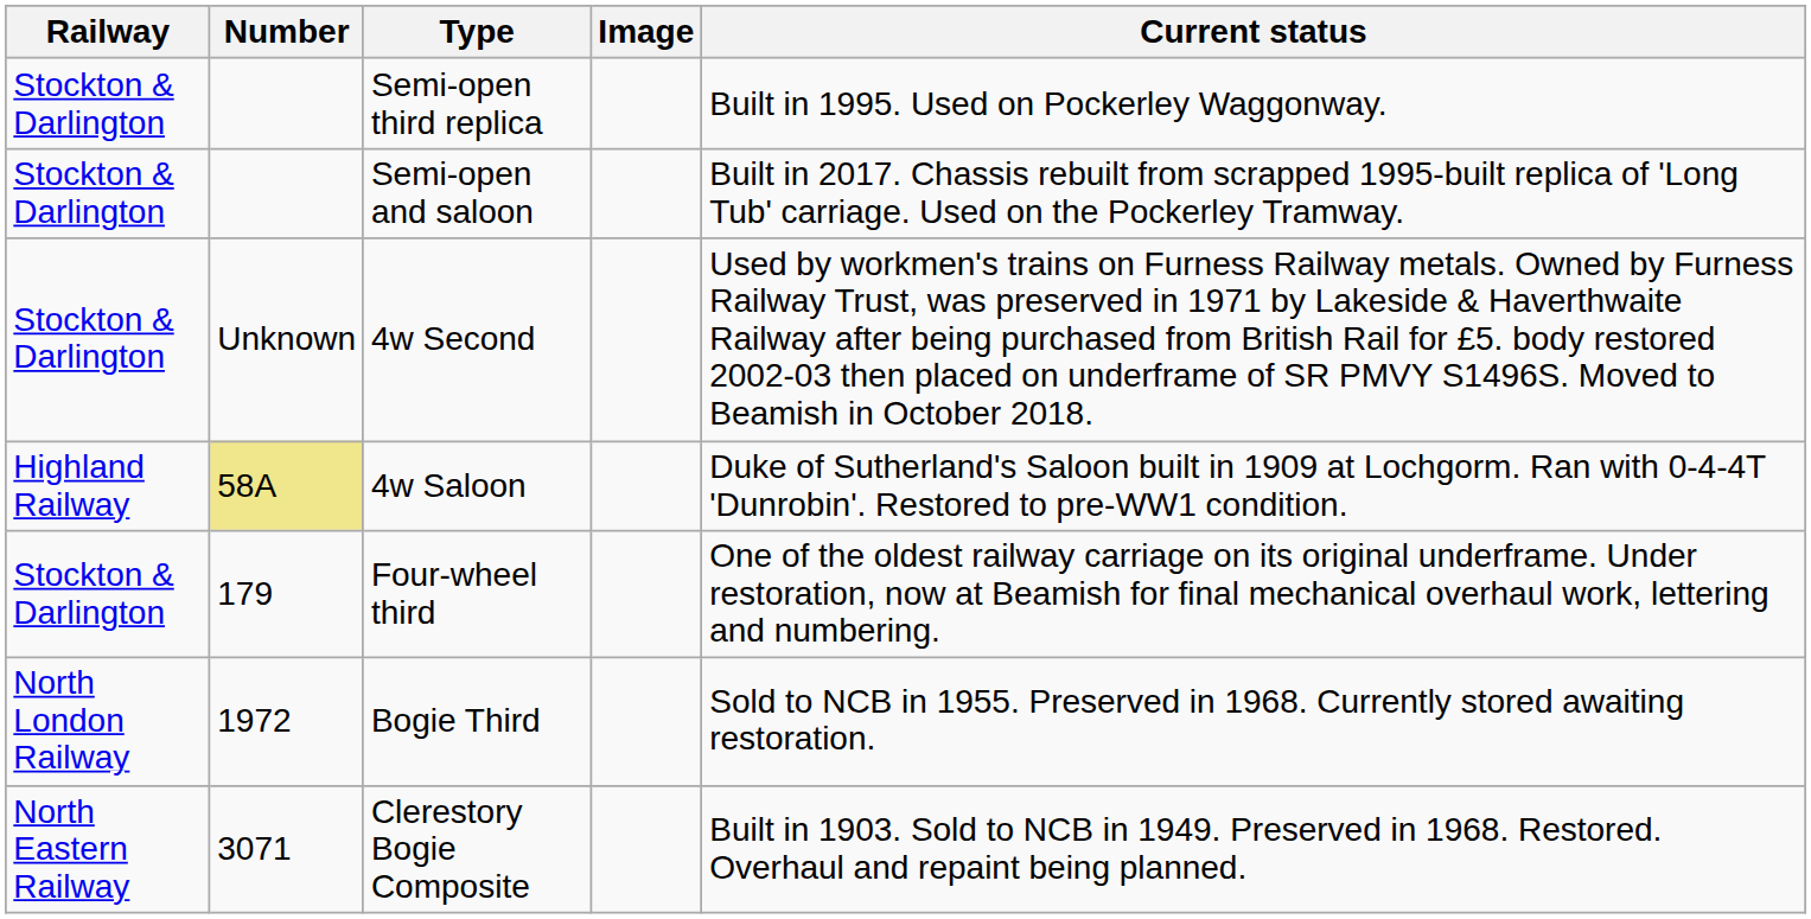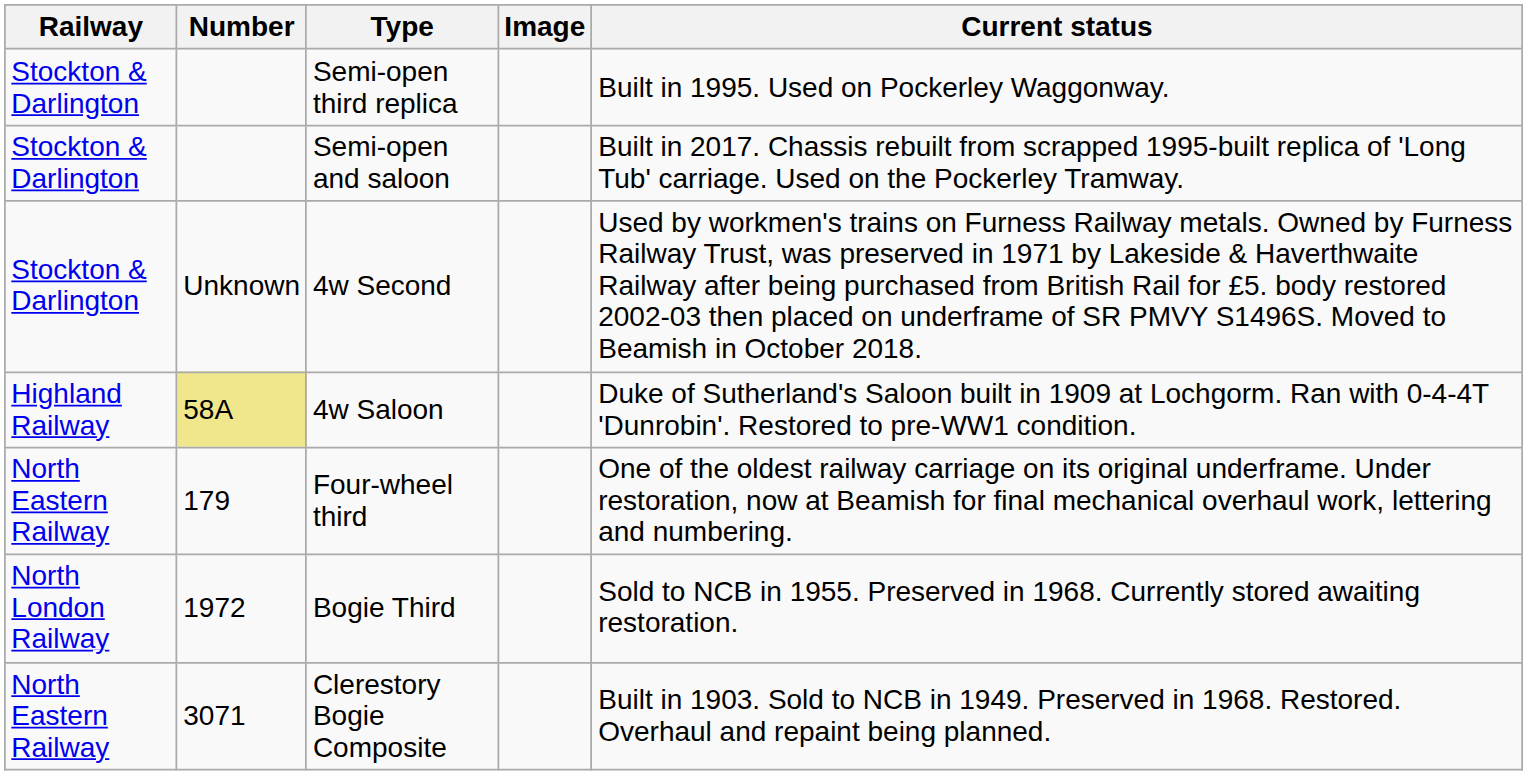Four-wheel third | Railway: Stockton & Darlington -> North Eastern Railway
